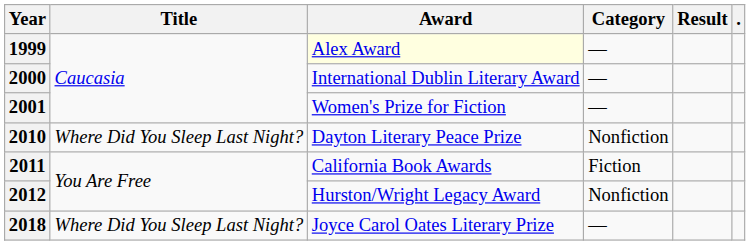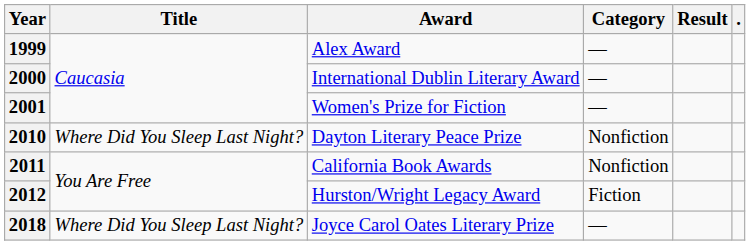1999 | Award: lightyellow background -> no background
2011 | Category: Fiction -> Nonfiction
2012 | Category: Nonfiction -> Fiction
